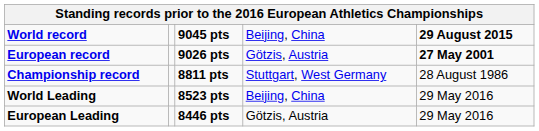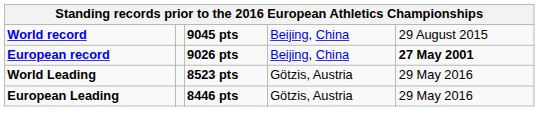World record | column 5: bold -> normal
European record | column 4: Götzis, Austria -> Beijing, China
- row: Championship record | 8811 pts | Stuttgart, West Germany | 28 August 1986
World Leading | column 4: Beijing, China -> Götzis, Austria
